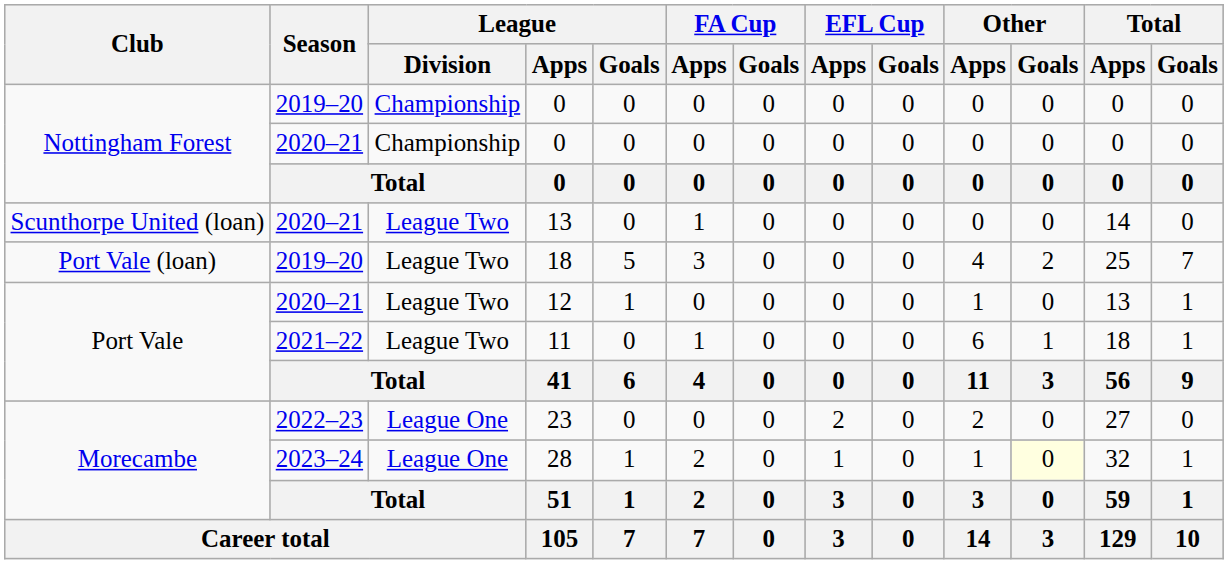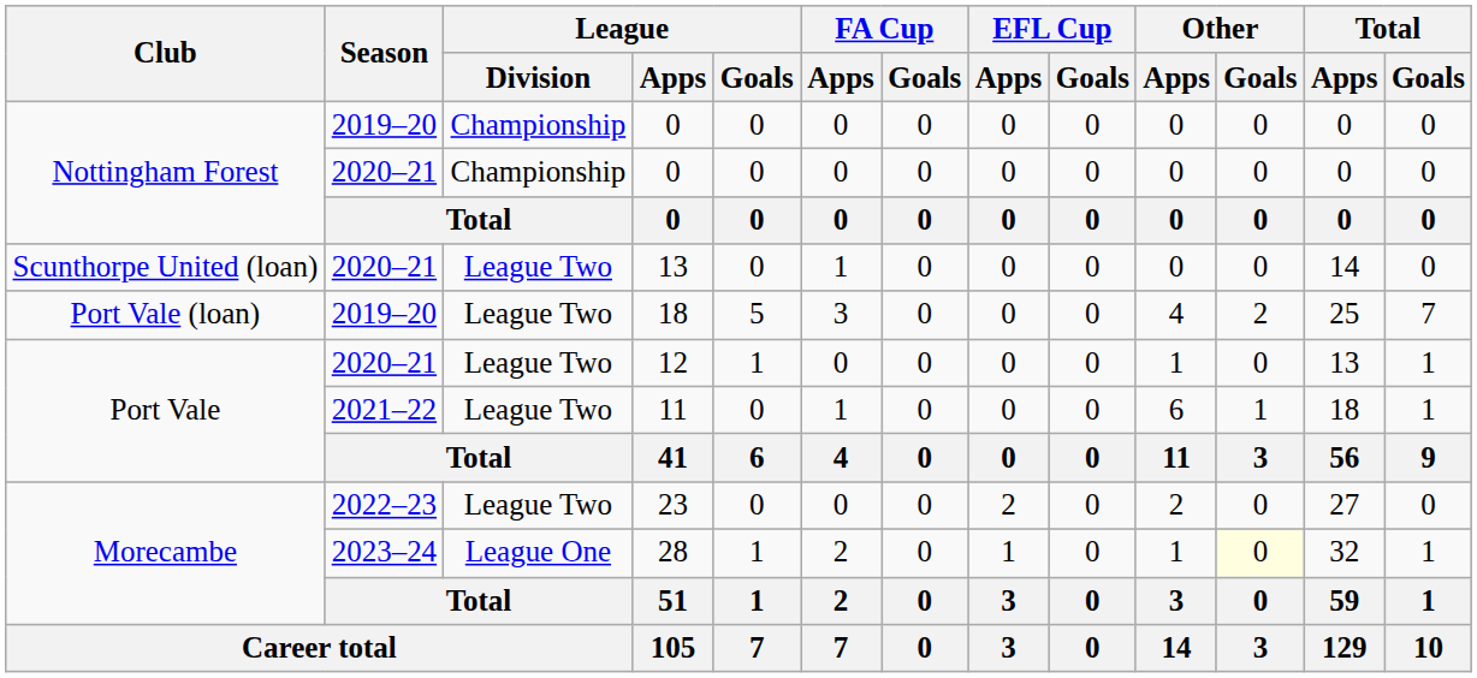23 | League / Division: League One -> League Two
